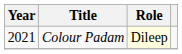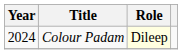Colour Padam | Year: 2021 -> 2024
